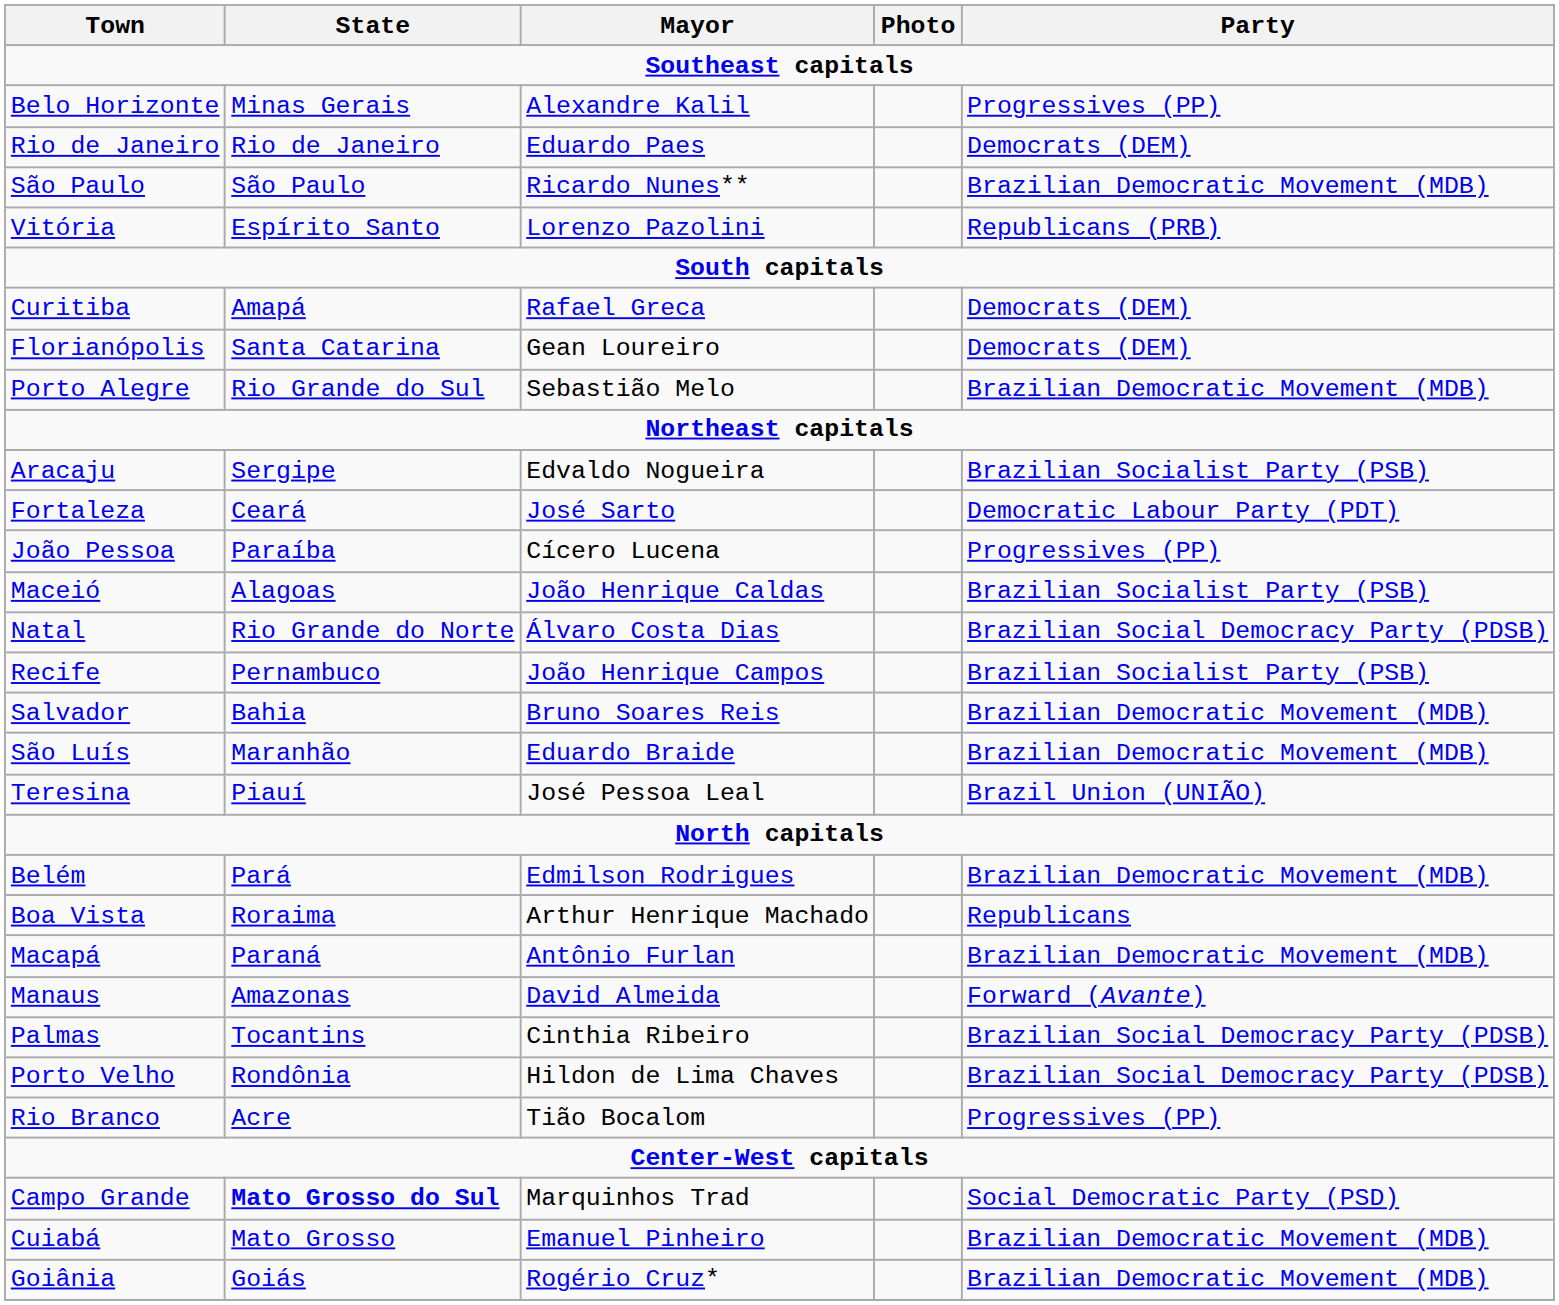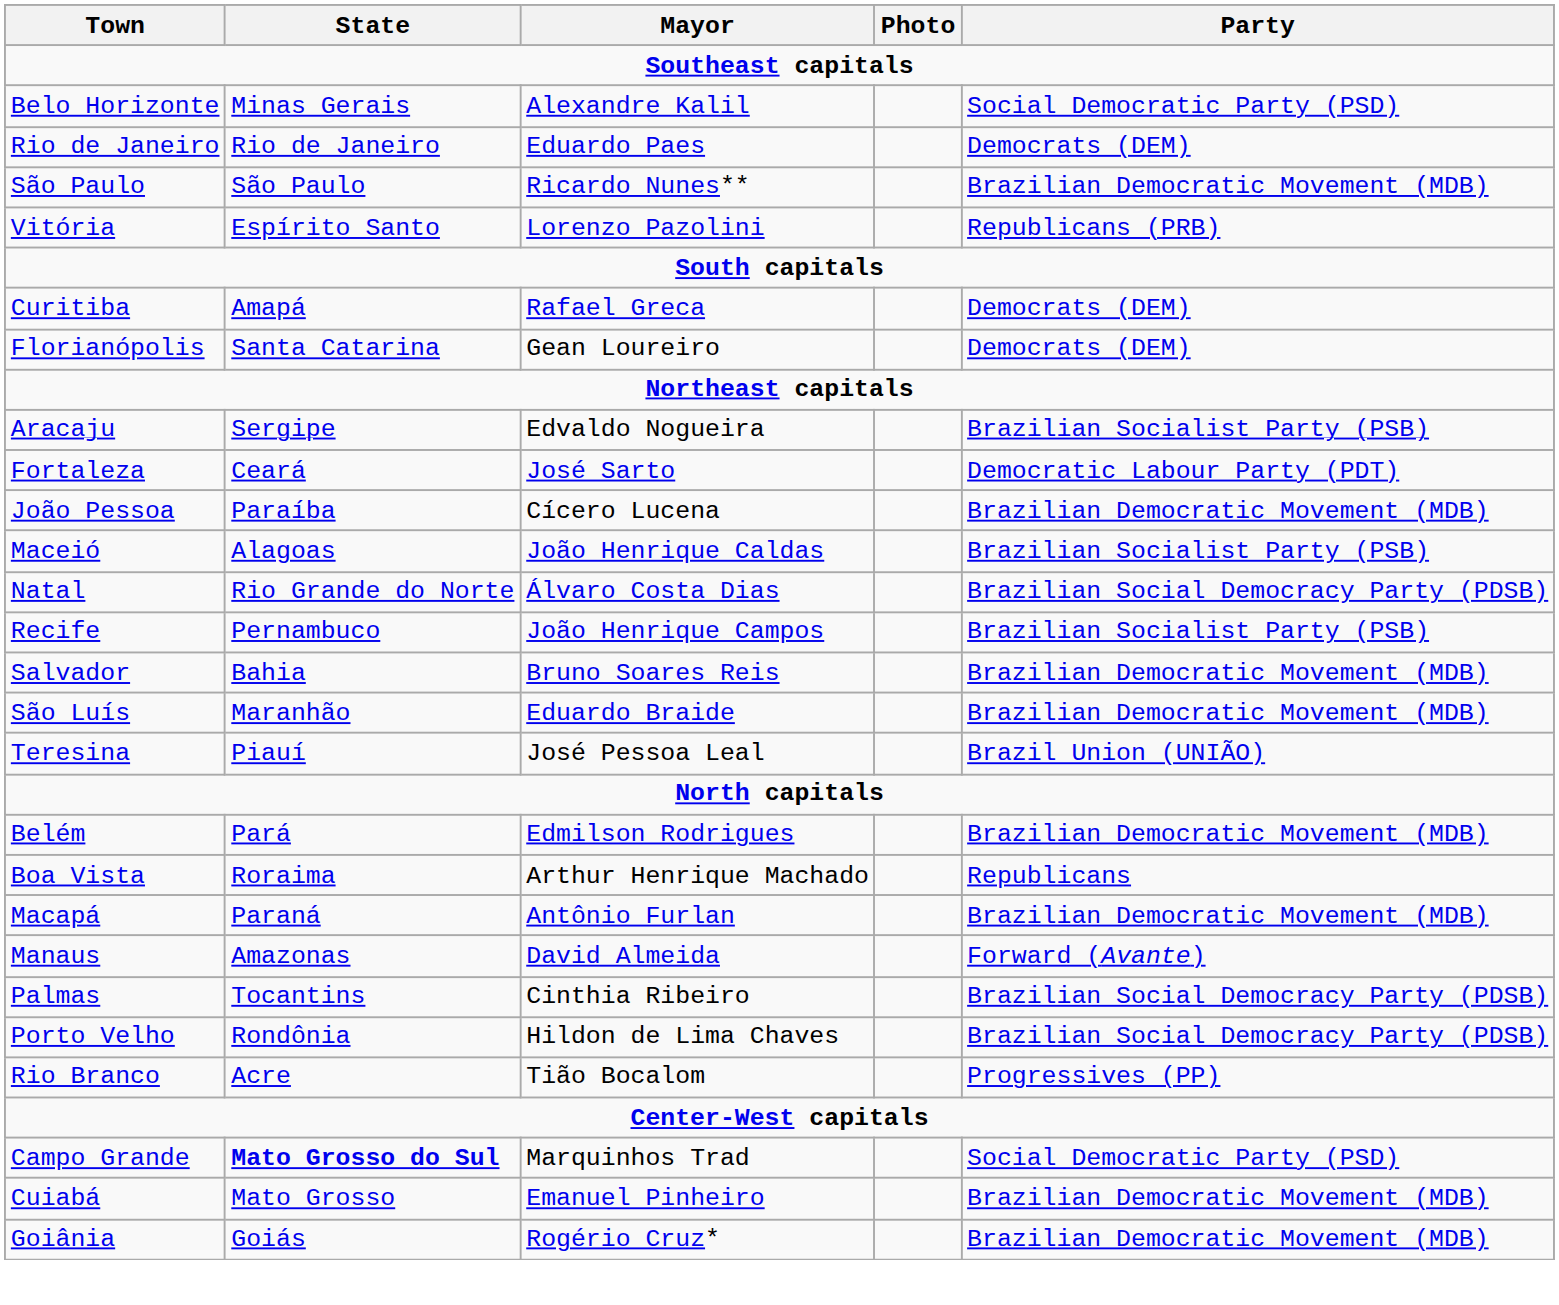Belo Horizonte | Party: Progressives (PP) -> Social Democratic Party (PSD)
- row: Porto Alegre | Rio Grande do Sul | Sebastião Melo | Brazilian Democratic Movement (MDB)
João Pessoa | Party: Progressives (PP) -> Brazilian Democratic Movement (MDB)
